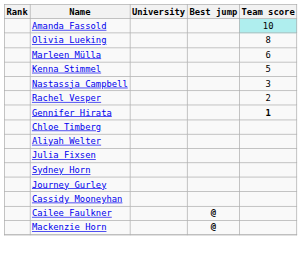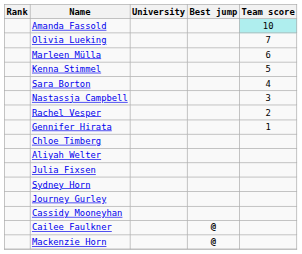Olivia Lueking | Team score: 8 -> 7
+ row: Sara Borton | 4
Gennifer Hirata | Team score: bold -> normal
